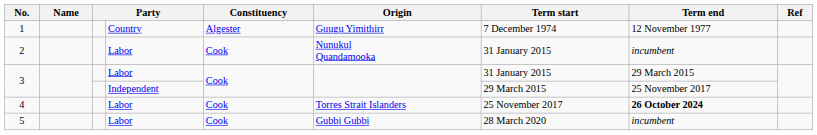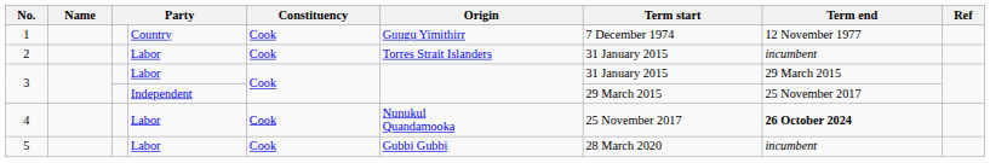1 | Constituency: Algester -> Cook
2 | Origin: Nunukul Quandamooka -> Torres Strait Islanders
4 | Origin: Torres Strait Islanders -> Nunukul Quandamooka
